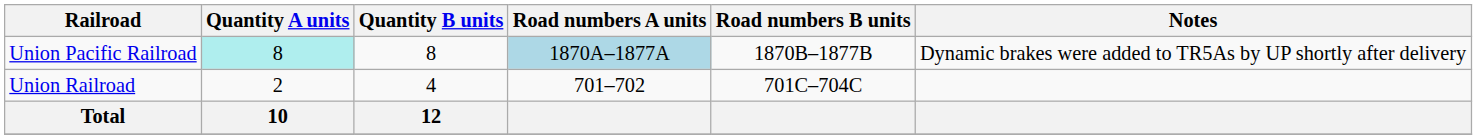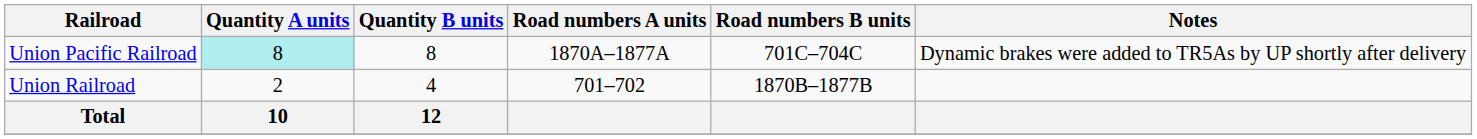Union Pacific Railroad | Road numbers A units: lightblue background -> no background
Union Pacific Railroad | Road numbers B units: 1870B–1877B -> 701C–704C
Union Railroad | Road numbers B units: 701C–704C -> 1870B–1877B
